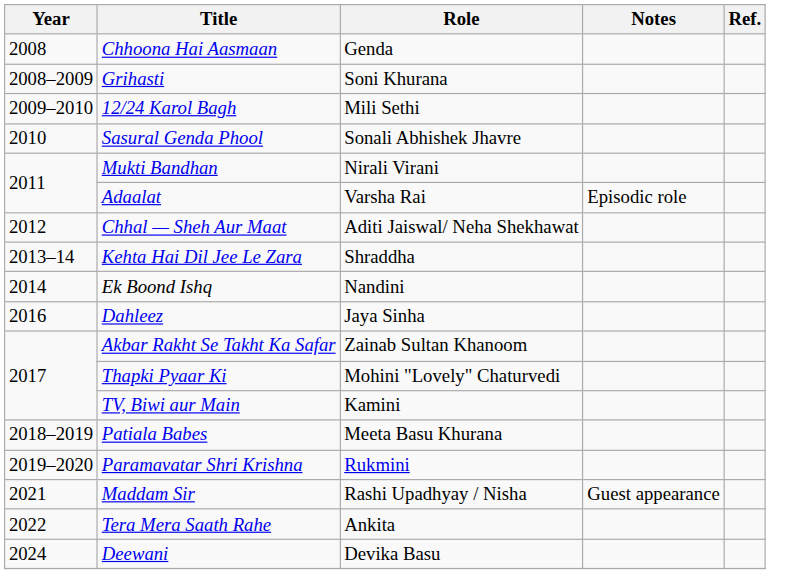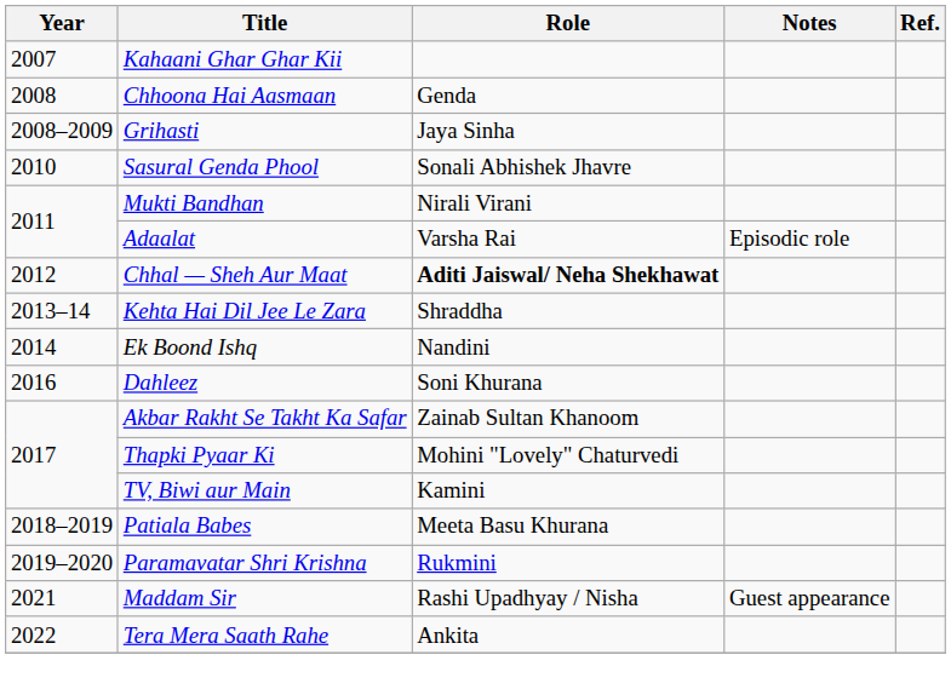+ row: 2007 | Kahaani Ghar Ghar Kii
Grihasti | Role: Soni Khurana -> Jaya Sinha
- row: 2009–2010 | 12/24 Karol Bagh | Mili Sethi
Chhal — Sheh Aur Maat | Role: normal -> bold
Dahleez | Role: Jaya Sinha -> Soni Khurana
- row: 2024 | Deewani | Devika Basu
